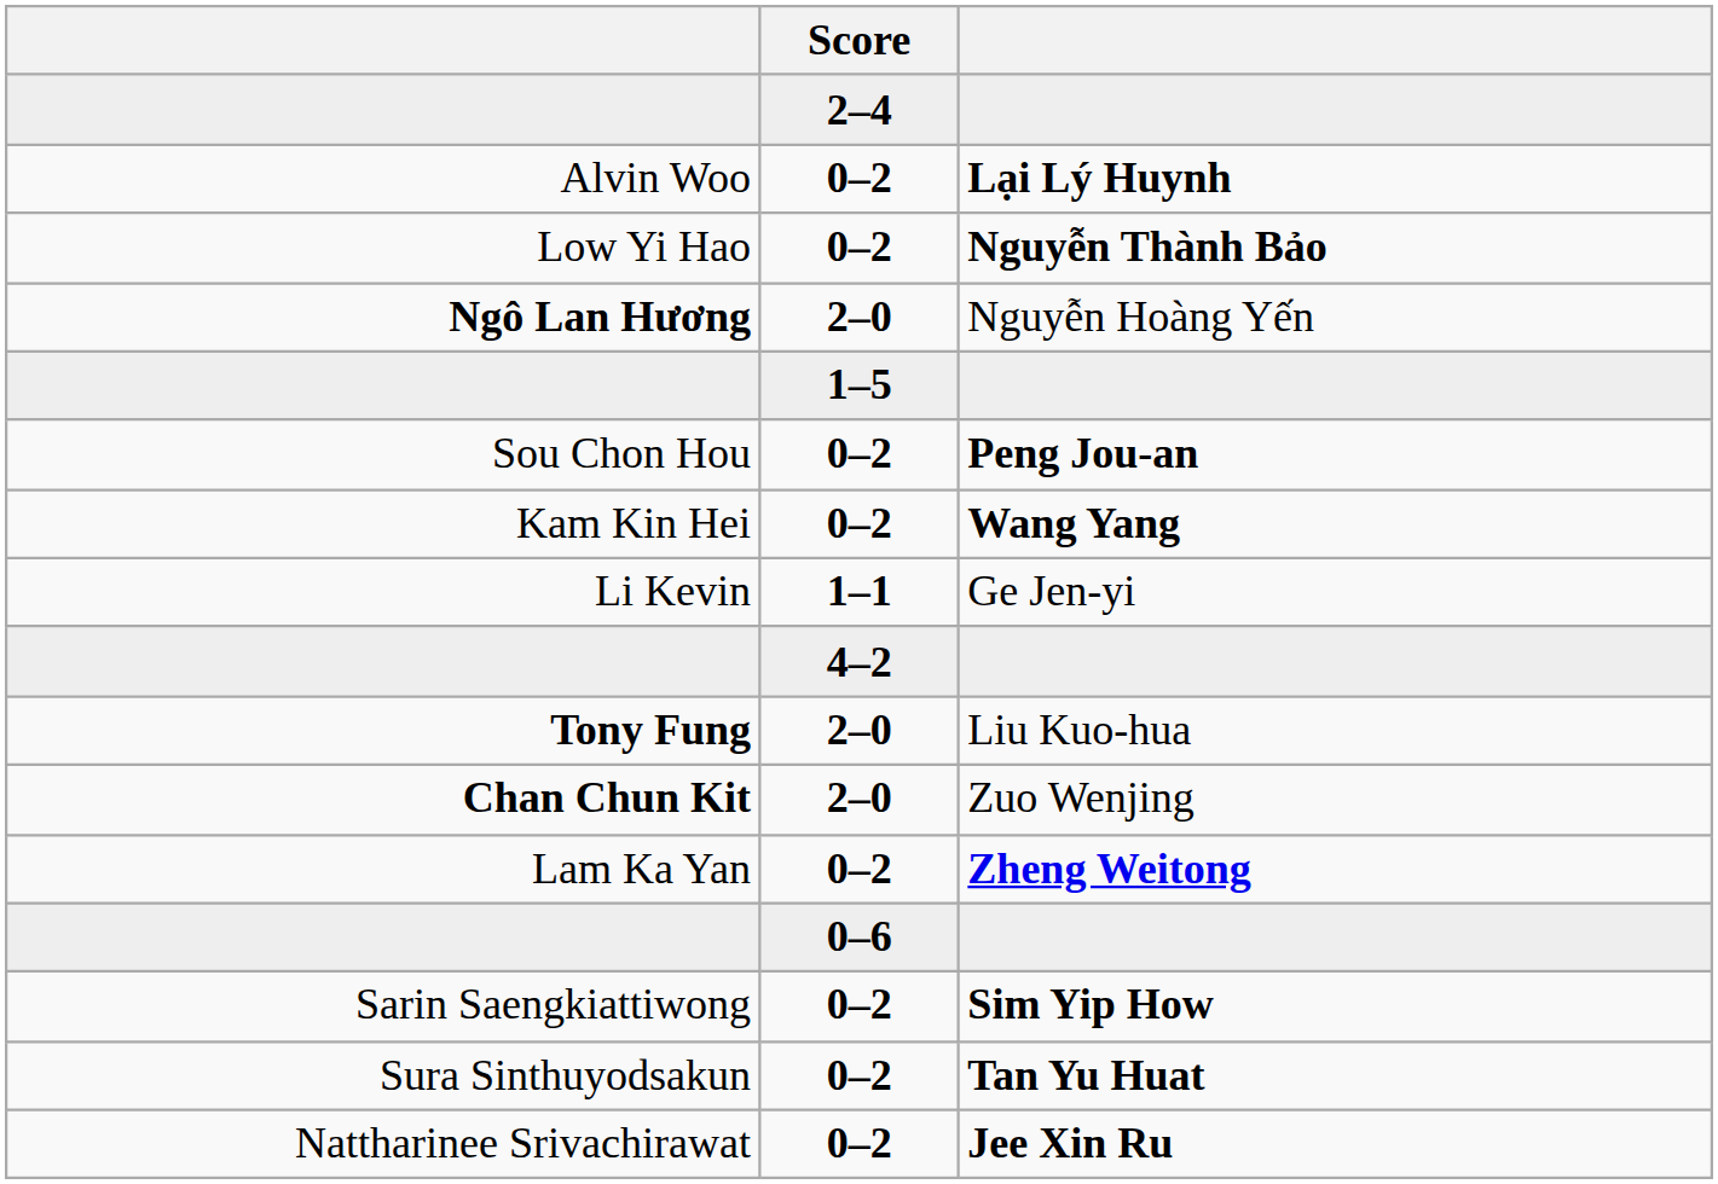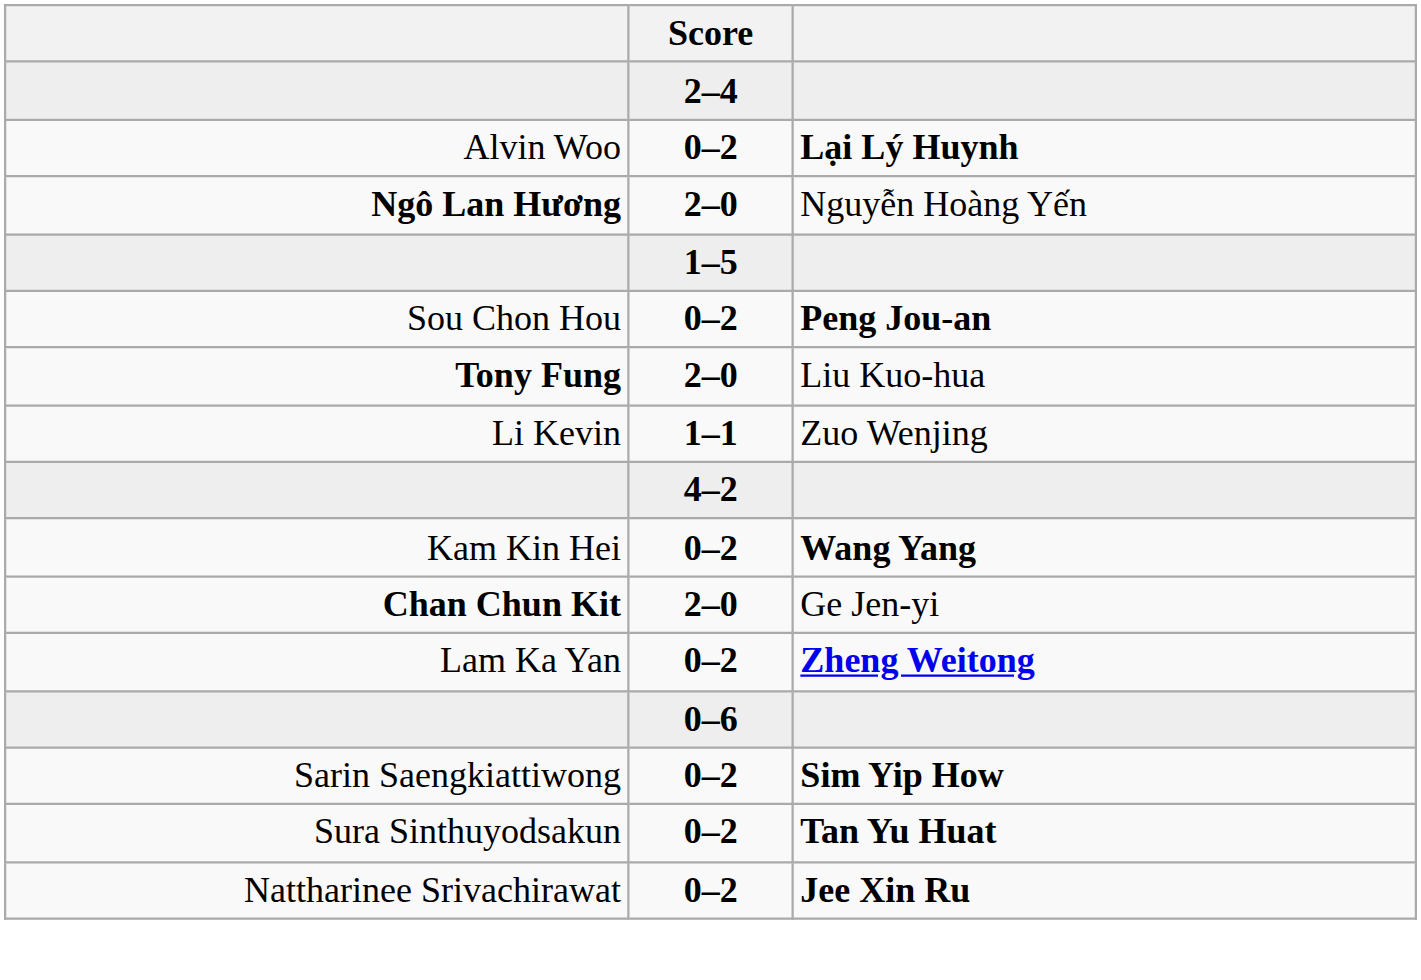- row: Low Yi Hao | 0–2 | Nguyễn Thành Bảo
rows swapped: Kam Kin Hei <-> Tony Fung
Li Kevin | column 3: Ge Jen-yi -> Zuo Wenjing
Chan Chun Kit | column 3: Zuo Wenjing -> Ge Jen-yi
